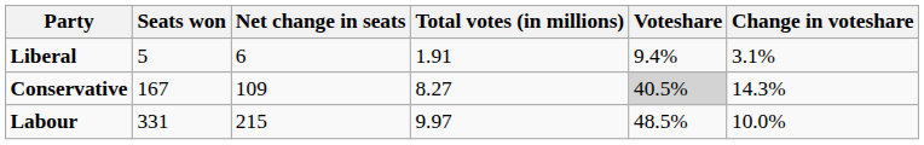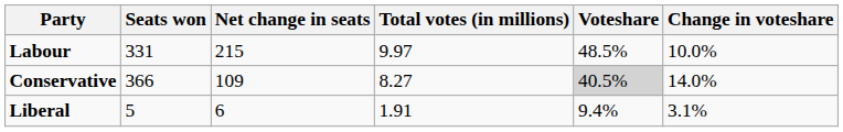rows swapped: Labour <-> Liberal
Conservative | Seats won: 167 -> 366
Conservative | Change in voteshare: 14.3% -> 14.0%
